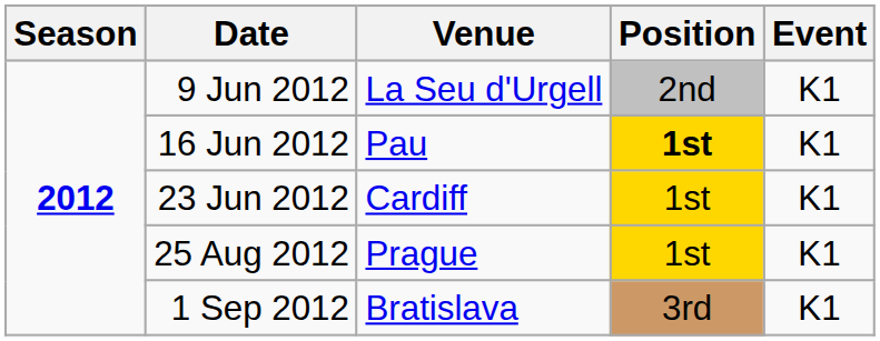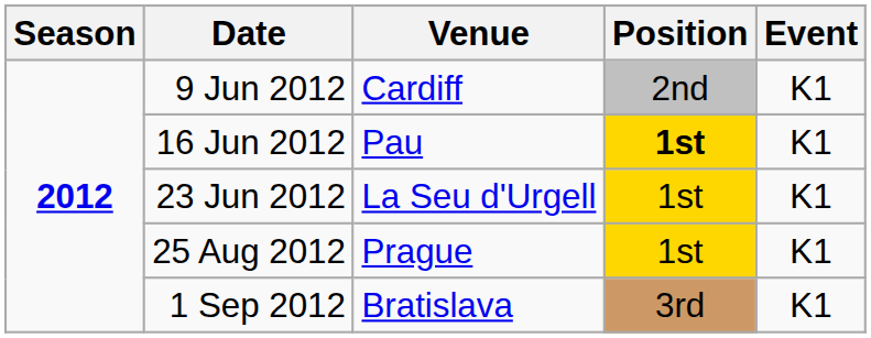9 Jun 2012 | Venue: La Seu d'Urgell -> Cardiff
23 Jun 2012 | Venue: Cardiff -> La Seu d'Urgell
